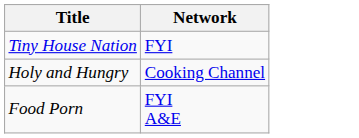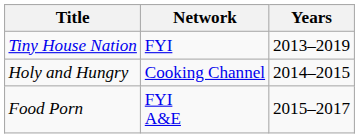+ column: Years | 2013–2019 | 2014–2015 | 2015–2017
